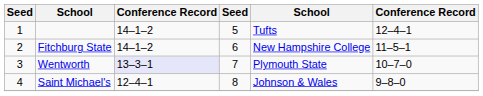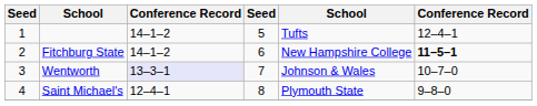Fitchburg State | column 6: normal -> bold
Wentworth | column 5: Plymouth State -> Johnson & Wales
Saint Michael's | column 5: Johnson & Wales -> Plymouth State
